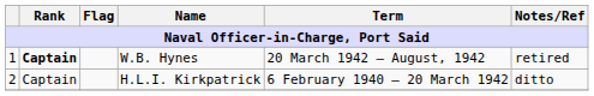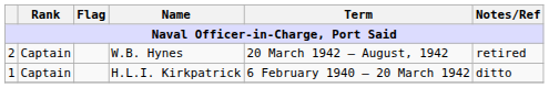W.B. Hynes | column 1: 1 -> 2
W.B. Hynes | Rank: bold -> normal
H.L.I. Kirkpatrick | column 1: 2 -> 1
